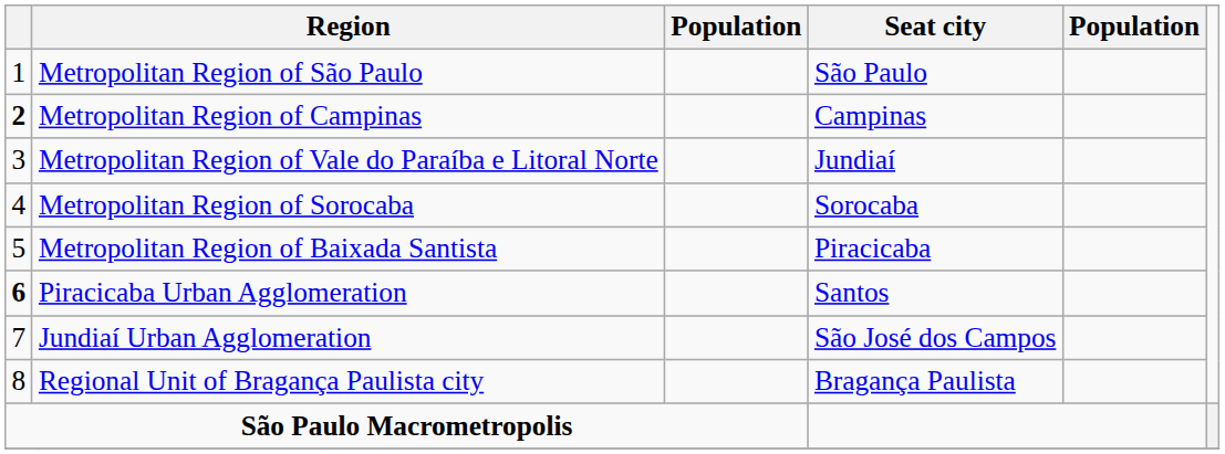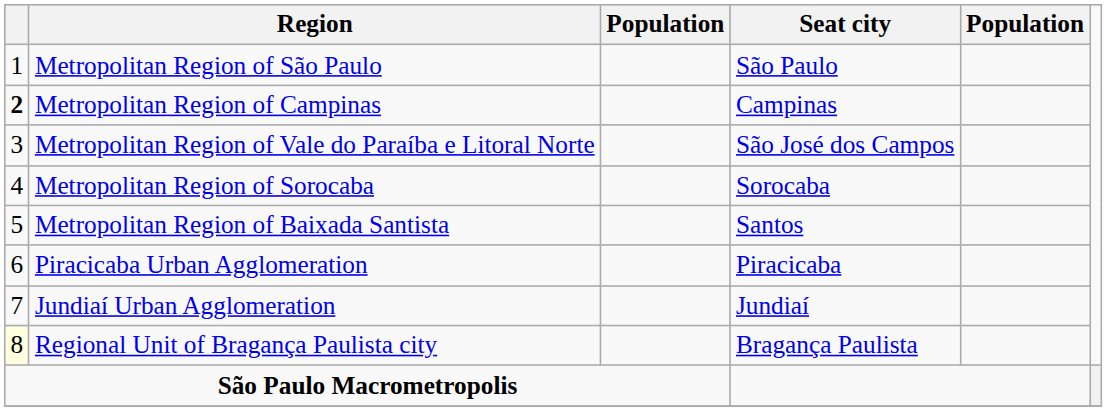Metropolitan Region of Vale do Paraíba e Litoral Norte | Seat city: Jundiaí -> São José dos Campos
Metropolitan Region of Baixada Santista | Seat city: Piracicaba -> Santos
Piracicaba Urban Agglomeration | column 1: bold -> normal
Piracicaba Urban Agglomeration | Seat city: Santos -> Piracicaba
Jundiaí Urban Agglomeration | Seat city: São José dos Campos -> Jundiaí
Regional Unit of Bragança Paulista city | column 1: no background -> lightyellow background
